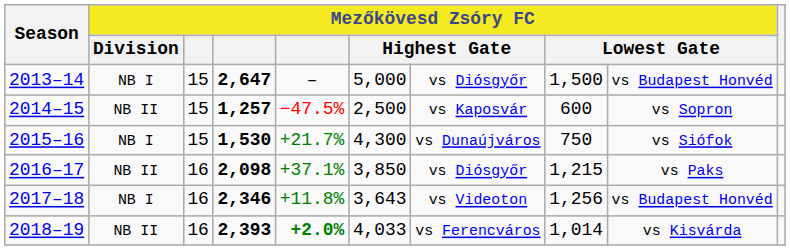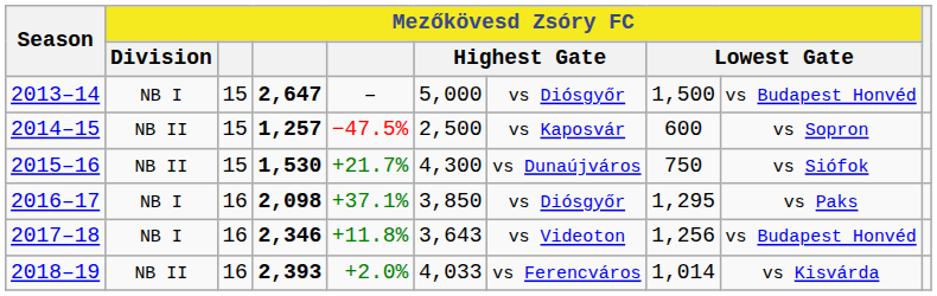2015–16 | Mezőkövesd Zsóry FC / Division: NB I -> NB II
2016–17 | Mezőkövesd Zsóry FC / Division: NB II -> NB I
2016–17 | column 8: 1,215 -> 1,295
2018–19 | column 5: bold -> normal
